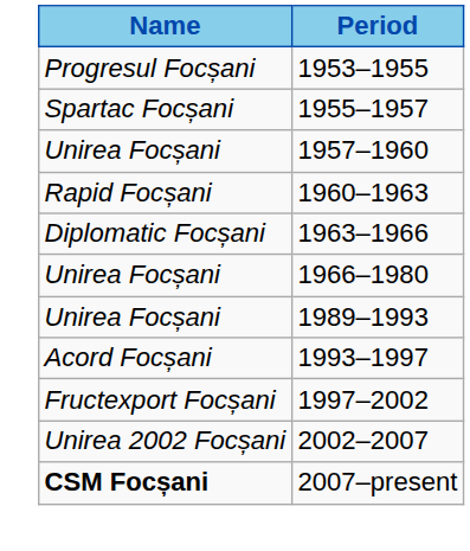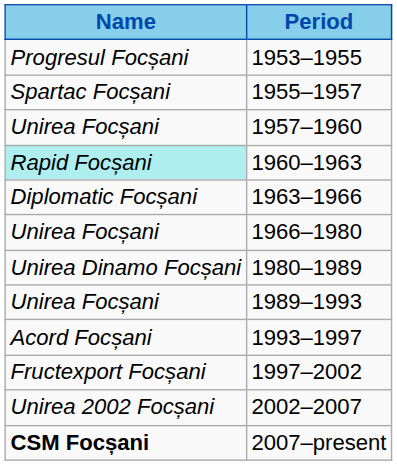1960–1963 | Name: no background -> paleturquoise background
+ row: Unirea Dinamo Focșani | 1980–1989
